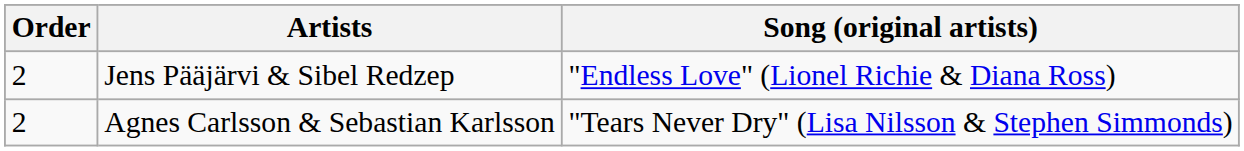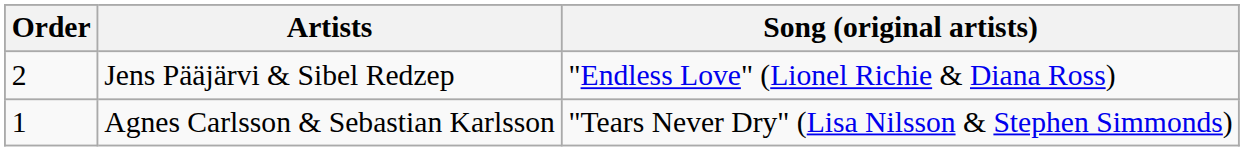Agnes Carlsson & Sebastian Karlsson | Order: 2 -> 1
